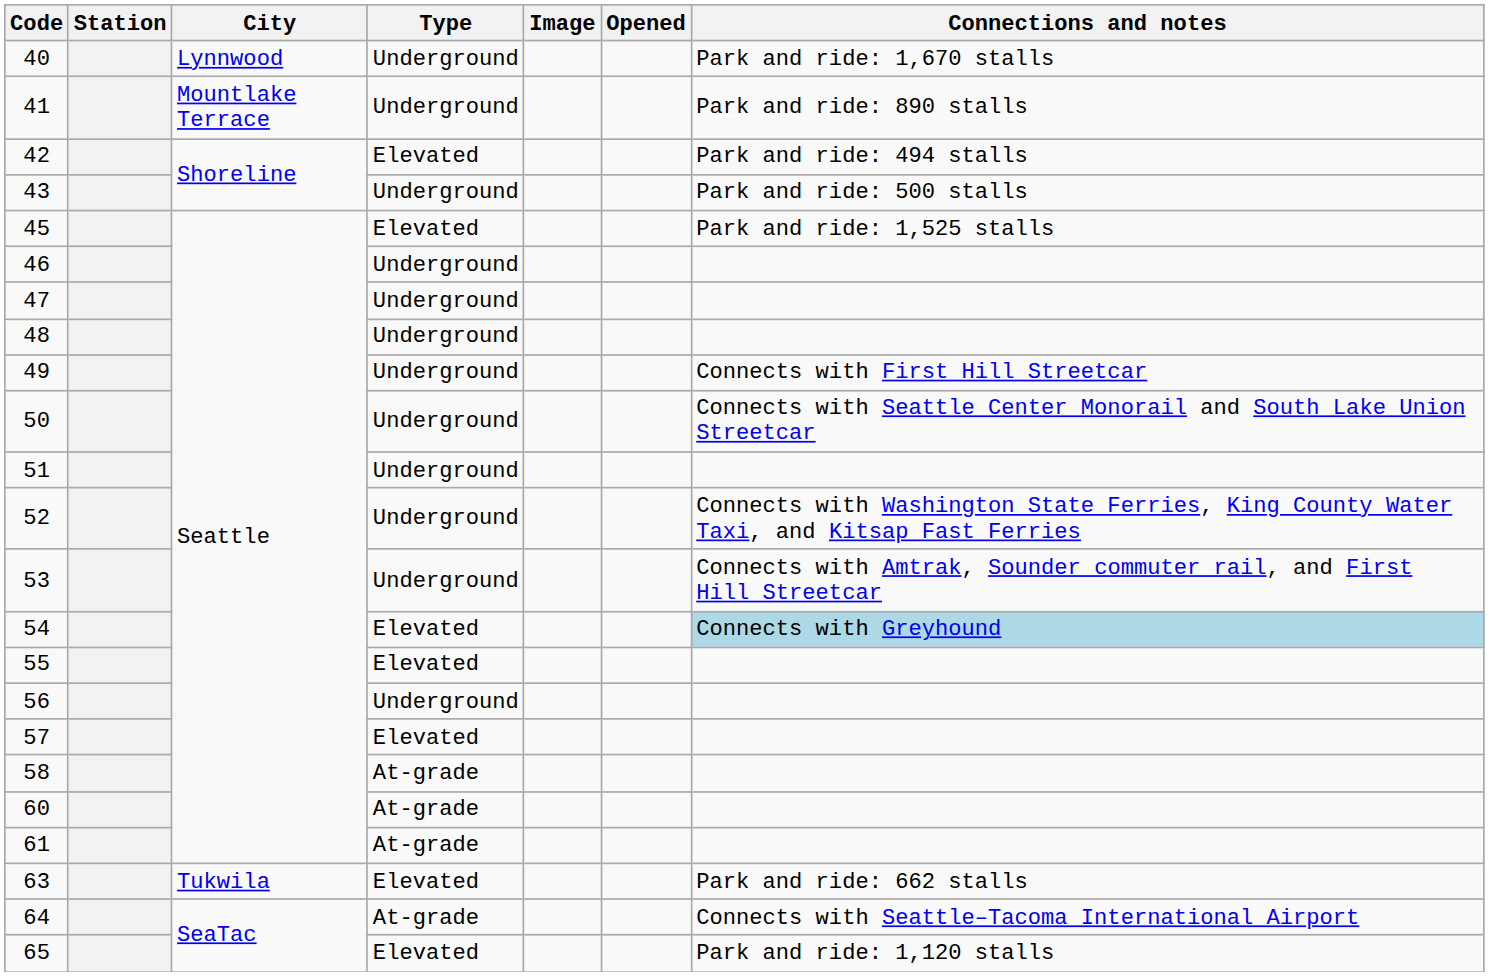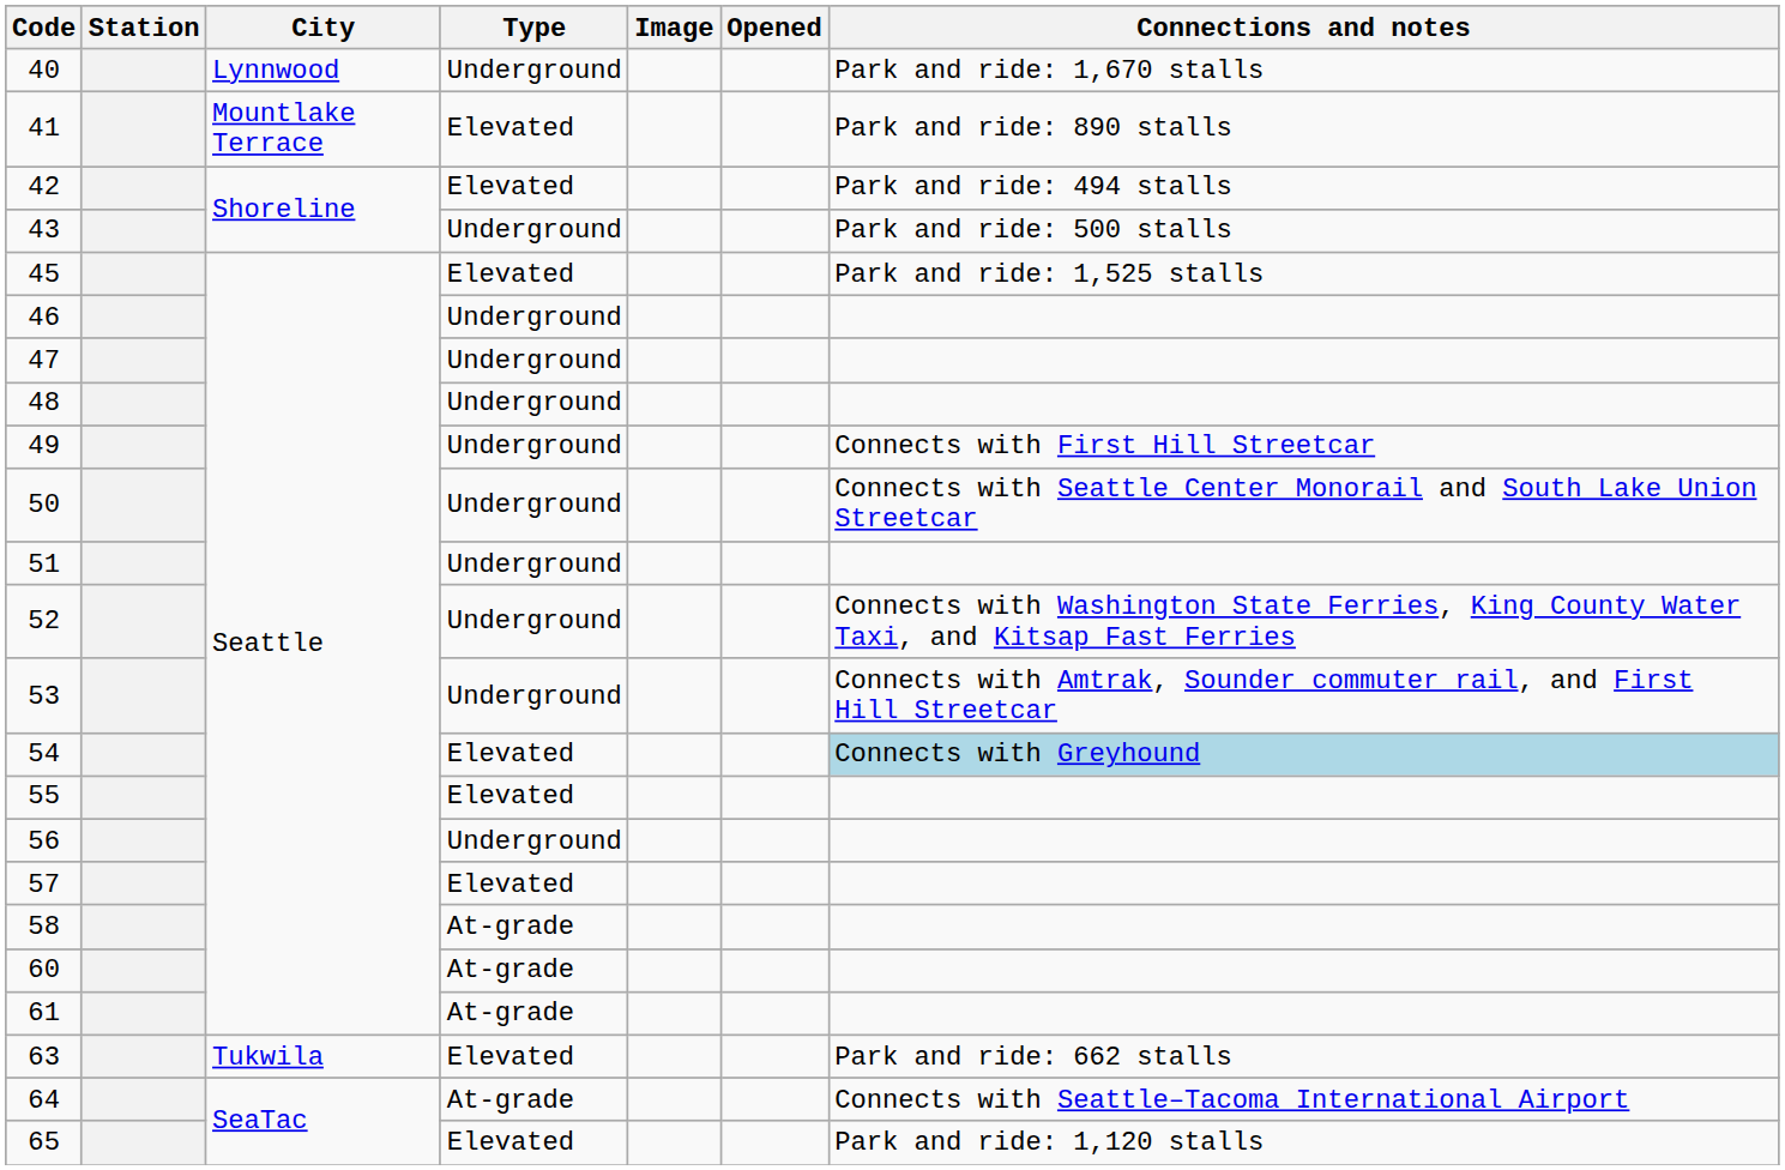41 | Type: Underground -> Elevated
